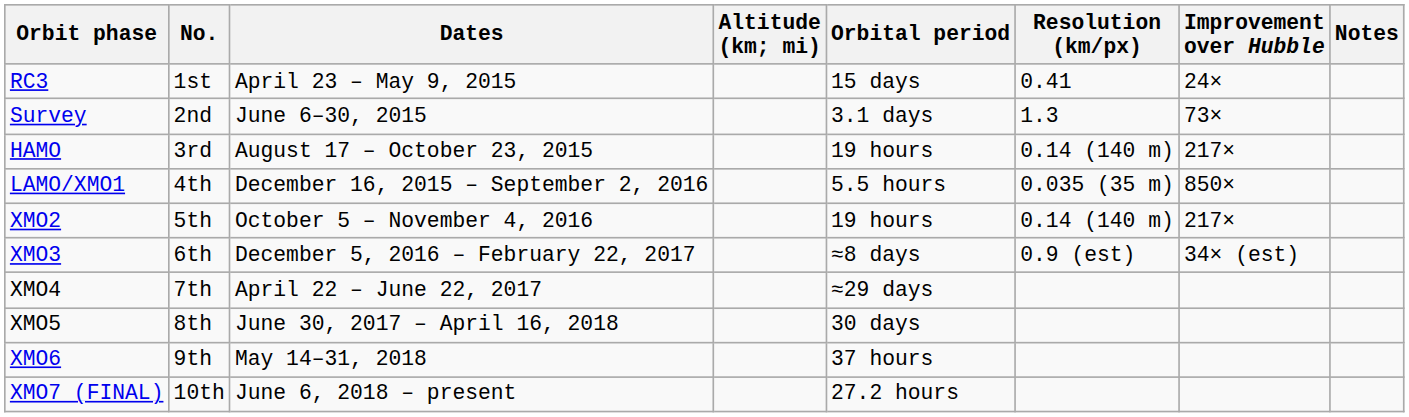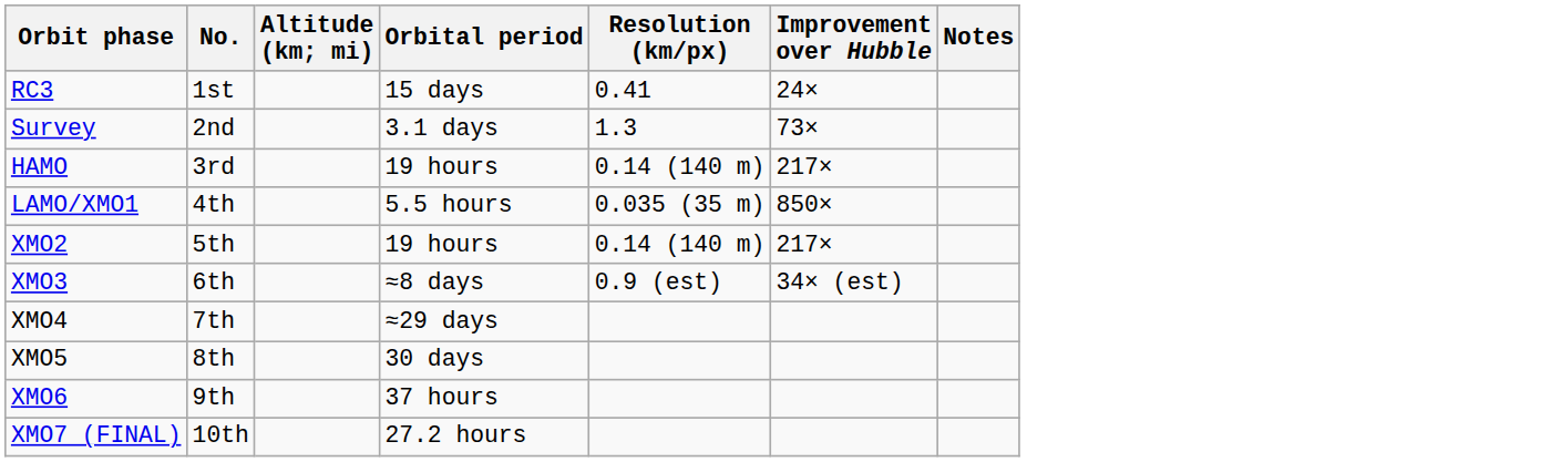- column: Dates | April 23 – May 9, 2015 | June 6–30, 2015 | August 17 – October 23, 2015 | December 16, 2015 – September 2, 2016 | October 5 – November 4, 2016 | December 5, 2016 – February 22, 2017 | April 22 – June 22, 2017 | June 30, 2017 – April 16, 2018 | May 14–31, 2018 | June 6, 2018 – present
